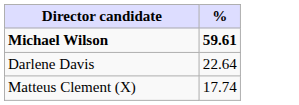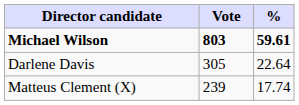+ column: Vote | 803 | 305 | 239
